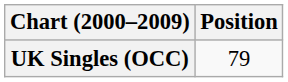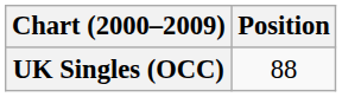UK Singles (OCC) | Position: 79 -> 88
